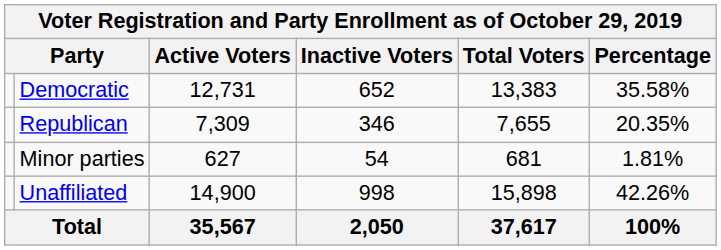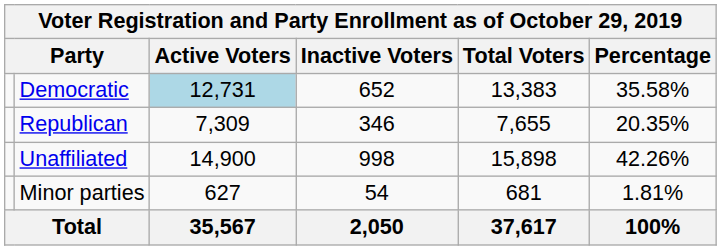Democratic | Active Voters: no background -> lightblue background
rows swapped: Unaffiliated <-> Minor parties
